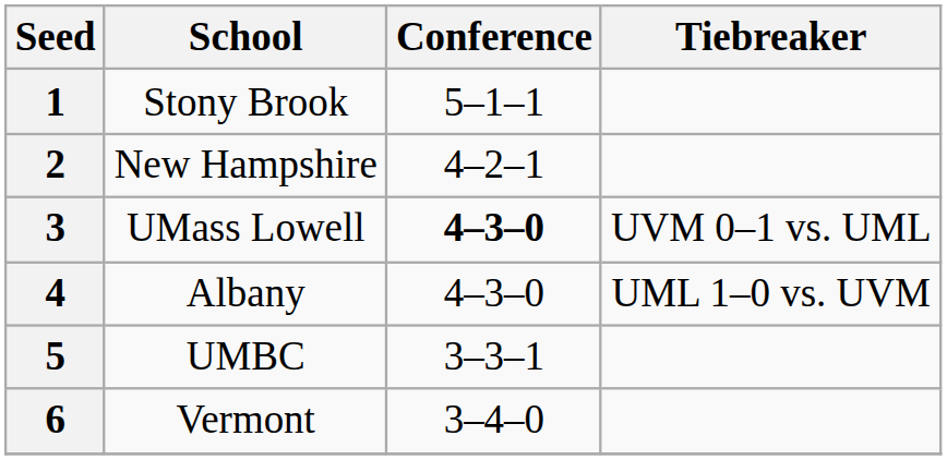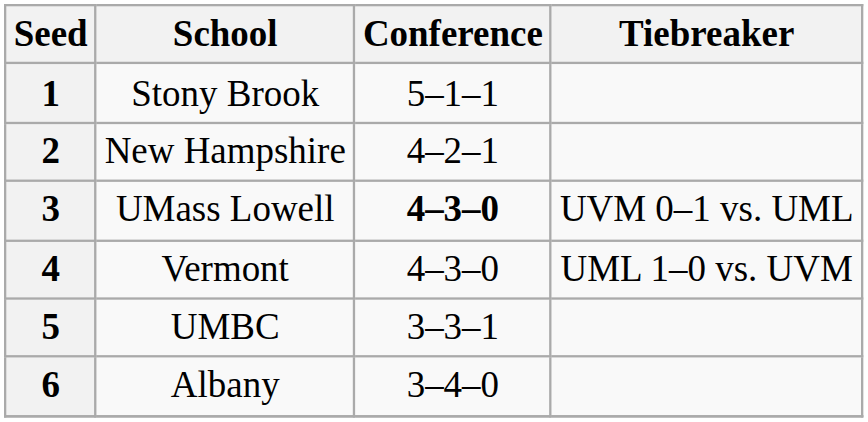4 | School: Albany -> Vermont
6 | School: Vermont -> Albany
